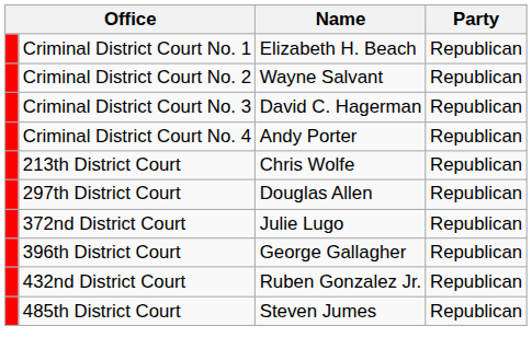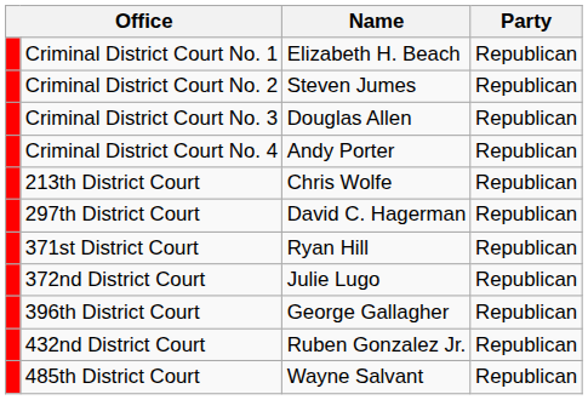Criminal District Court No. 2 | Name: Wayne Salvant -> Steven Jumes
Criminal District Court No. 3 | Name: David C. Hagerman -> Douglas Allen
297th District Court | Name: Douglas Allen -> David C. Hagerman
+ row: 371st District Court | Ryan Hill | Republican
485th District Court | Name: Steven Jumes -> Wayne Salvant
